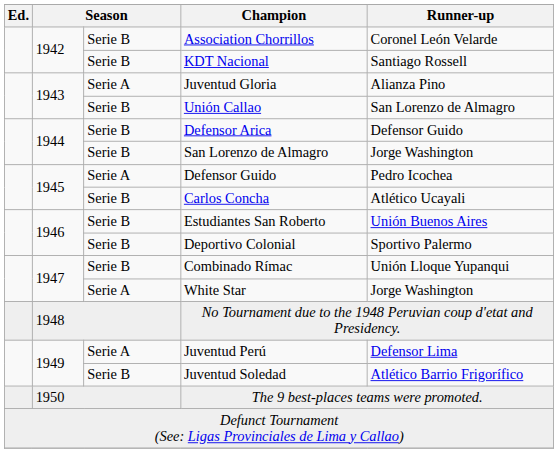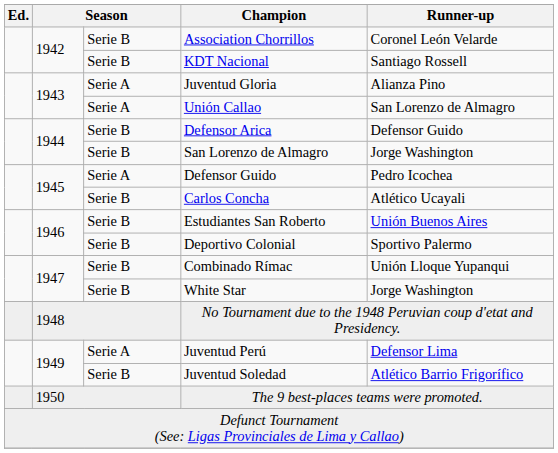Unión Callao | column 3: Serie B -> Serie A
White Star | column 3: Serie A -> Serie B
